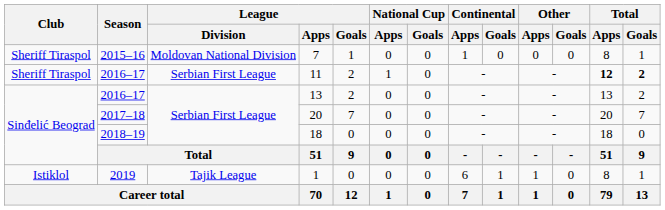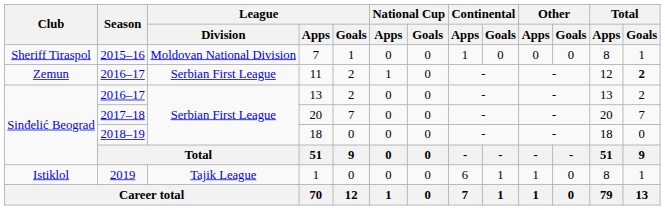11 | Club: Sheriff Tiraspol -> Zemun
11 | Total / Apps: bold -> normal
